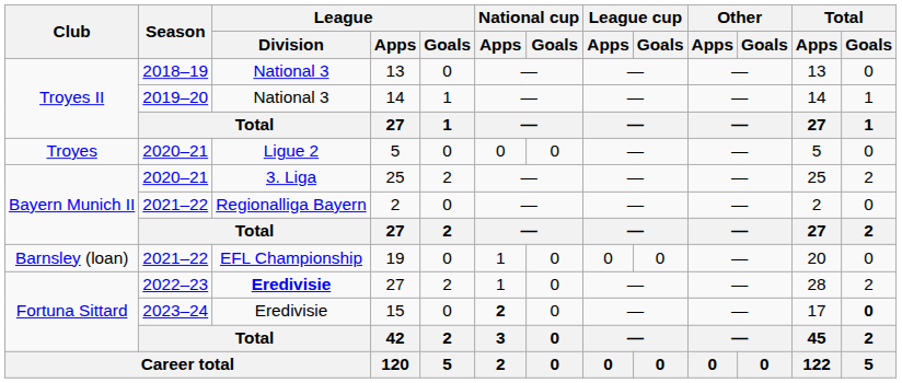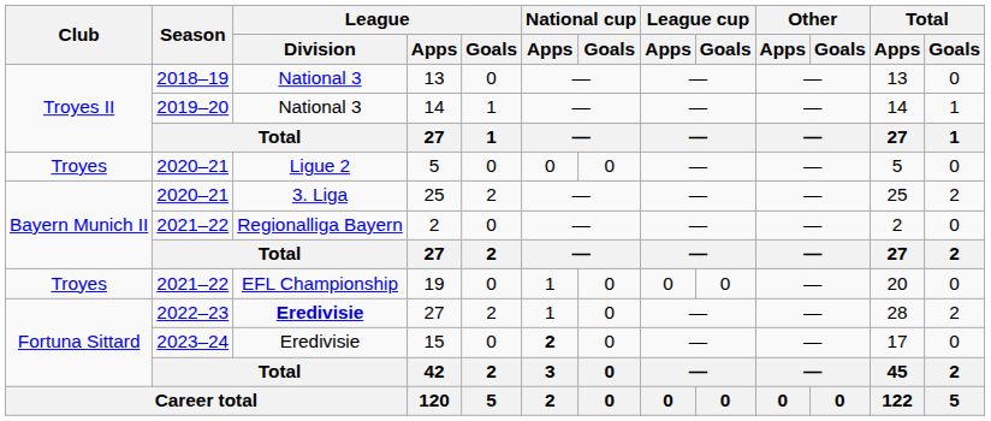19 | Club: Barnsley (loan) -> Troyes
15 | Total / Goals: bold -> normal
